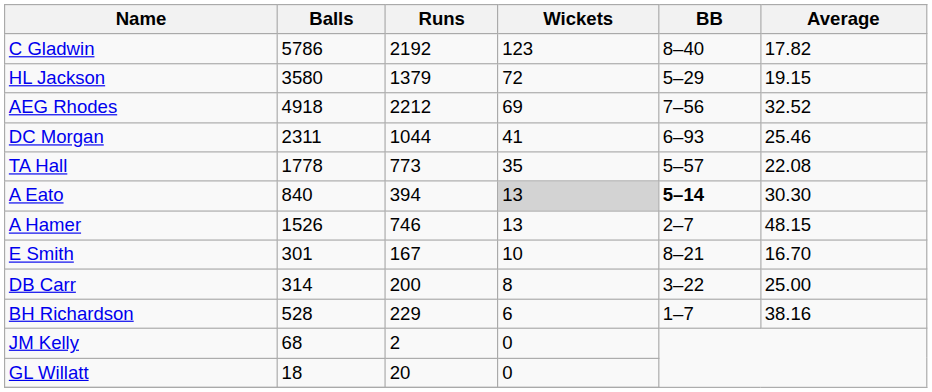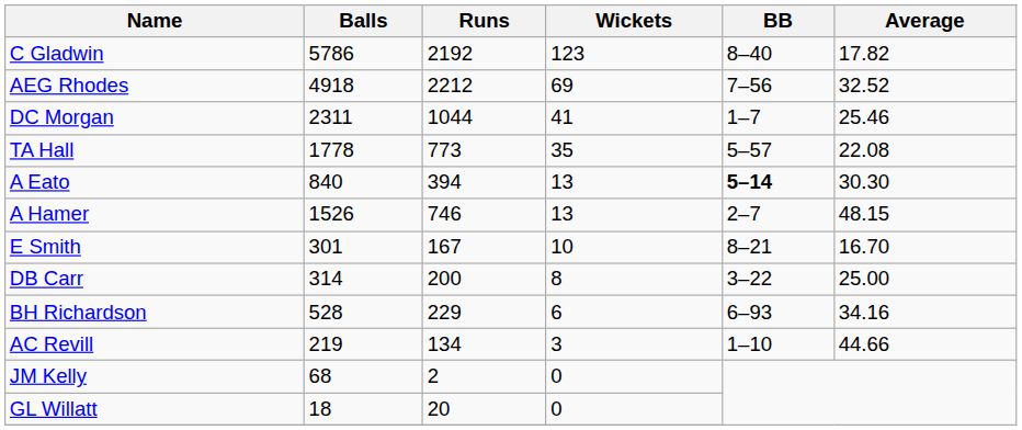- row: HL Jackson | 3580 | 1379 | 72 | 5–29 | 19.15
DC Morgan | BB: 6–93 -> 1–7
A Eato | Wickets: lightgrey background -> no background
BH Richardson | BB: 1–7 -> 6–93
BH Richardson | Average: 38.16 -> 34.16
+ row: AC Revill | 219 | 134 | 3 | 1–10 | 44.66
